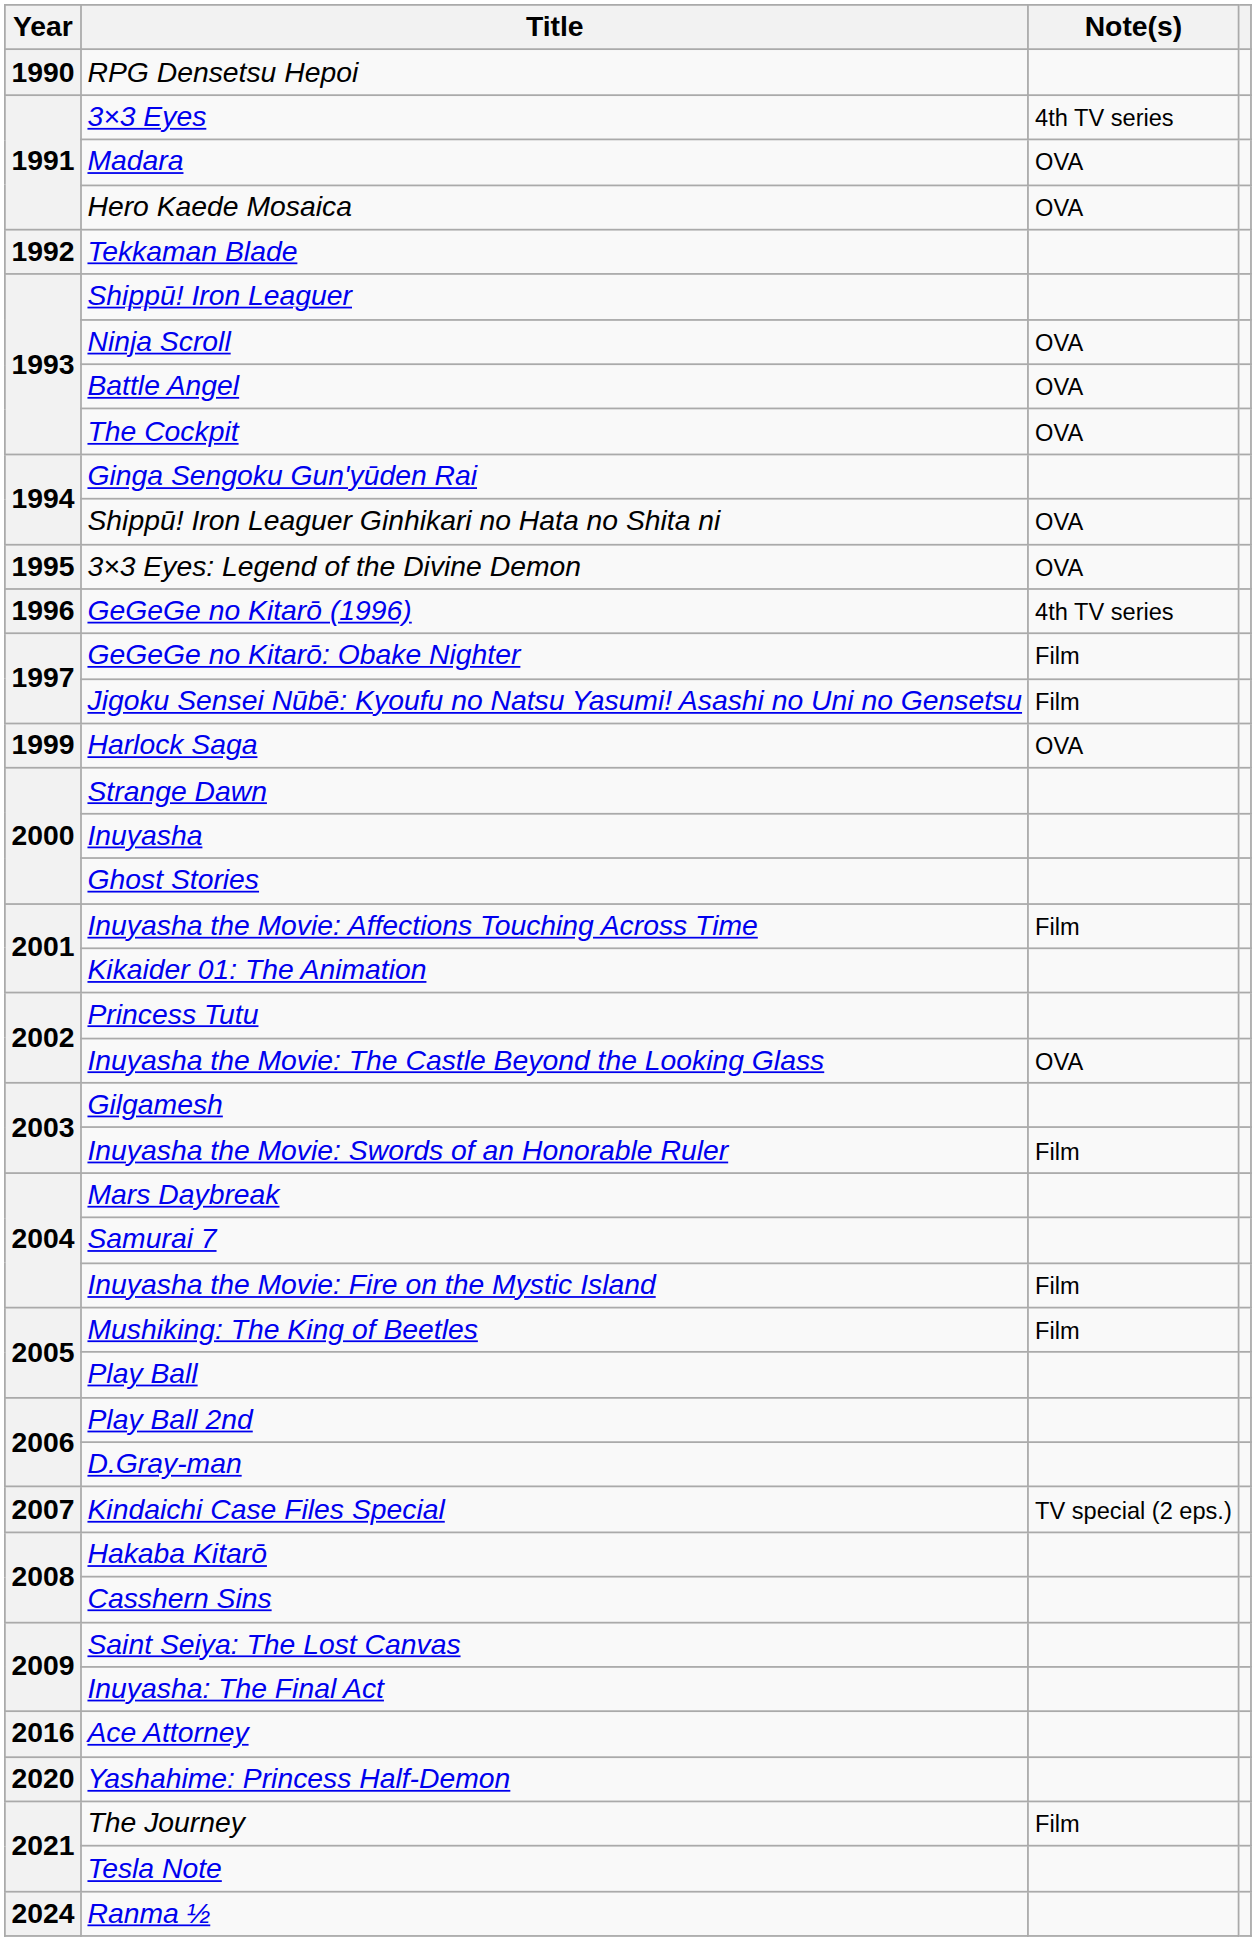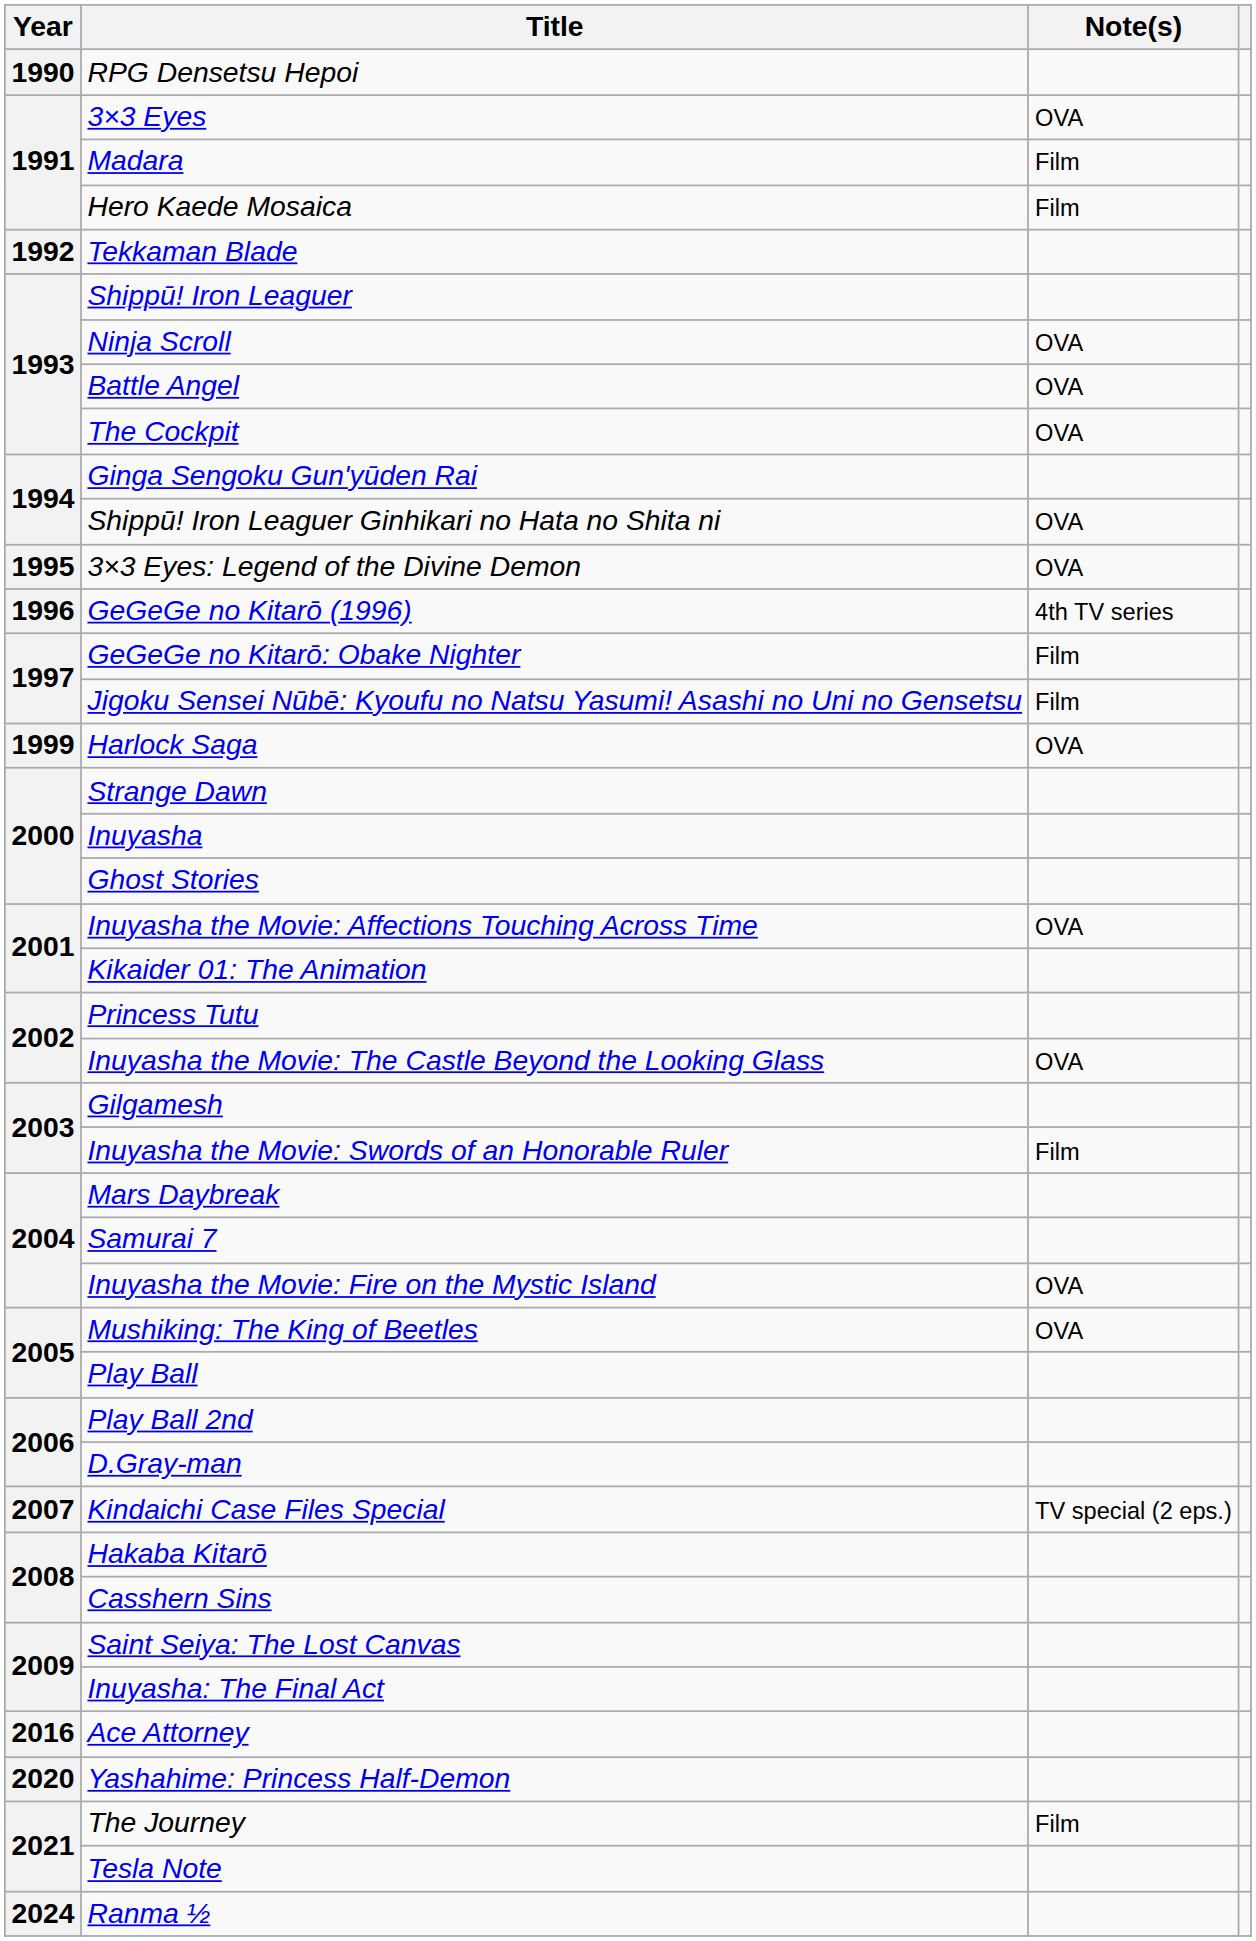3×3 Eyes | Note(s): 4th TV series -> OVA
Madara | Note(s): OVA -> Film
Hero Kaede Mosaica | Note(s): OVA -> Film
Inuyasha the Movie: Affections Touching Across Time | Note(s): Film -> OVA
Inuyasha the Movie: Fire on the Mystic Island | Note(s): Film -> OVA
Mushiking: The King of Beetles | Note(s): Film -> OVA
